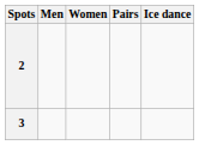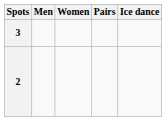rows swapped: 3 <-> 2
